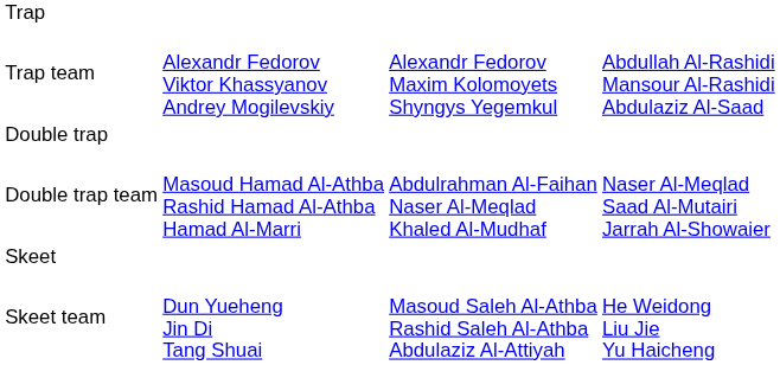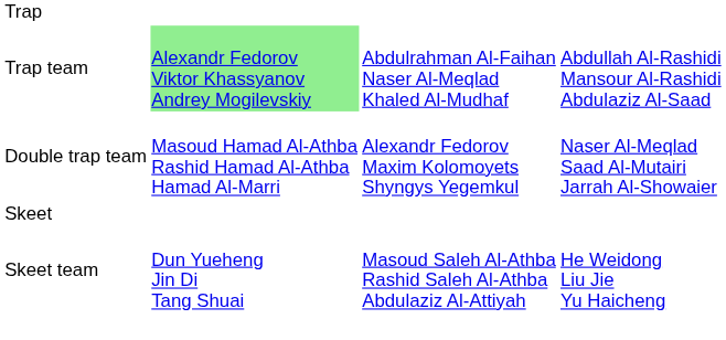Trap team | column 2: no background -> lightgreen background
Trap team | column 3: Alexandr Fedorov Maxim Kolomoyets Shyngys Yegemkul -> Abdulrahman Al-Faihan Naser Al-Meqlad Khaled Al-Mudhaf
- row: Double trap
Double trap team | column 3: Abdulrahman Al-Faihan Naser Al-Meqlad Khaled Al-Mudhaf -> Alexandr Fedorov Maxim Kolomoyets Shyngys Yegemkul
